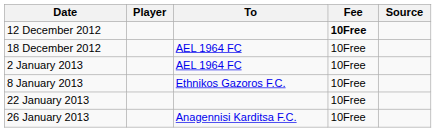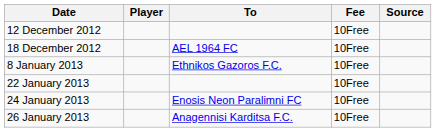12 December 2012 | Fee: bold -> normal
- row: 2 January 2013 | AEL 1964 FC | 10Free
+ row: 24 January 2013 | Enosis Neon Paralimni FC | 10Free
